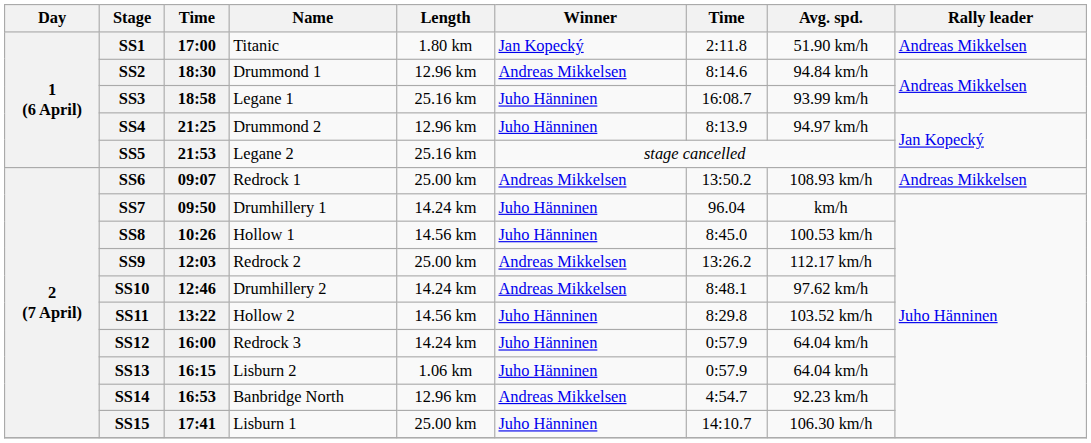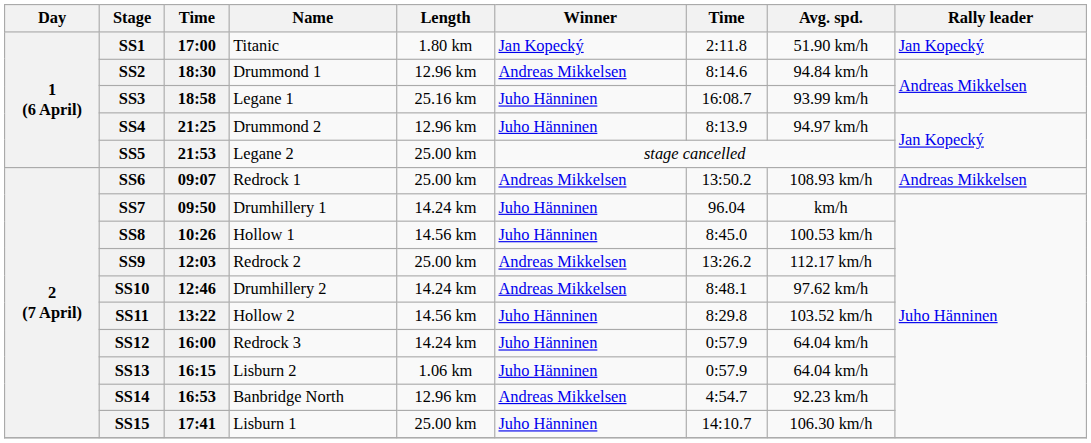SS1 | Rally leader: Andreas Mikkelsen -> Jan Kopecký
SS5 | Length: 25.16 km -> 25.00 km
